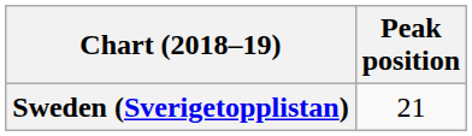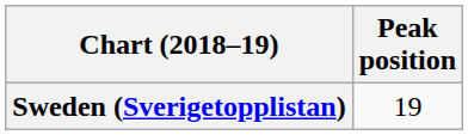Sweden (Sverigetopplistan) | Peak position: 21 -> 19
